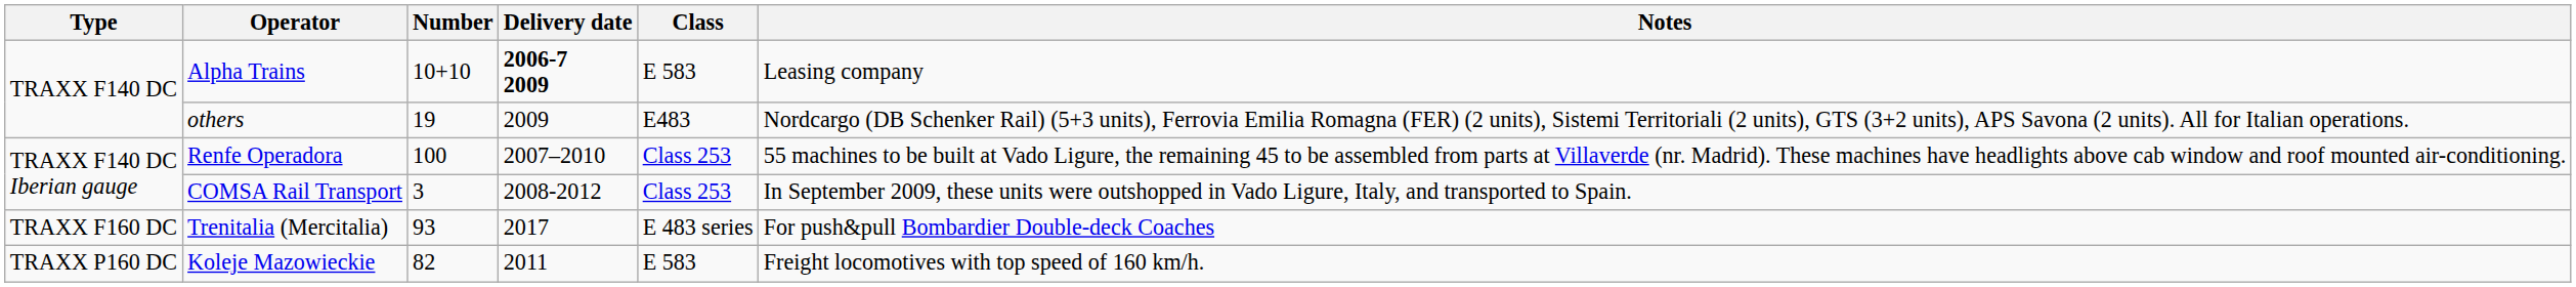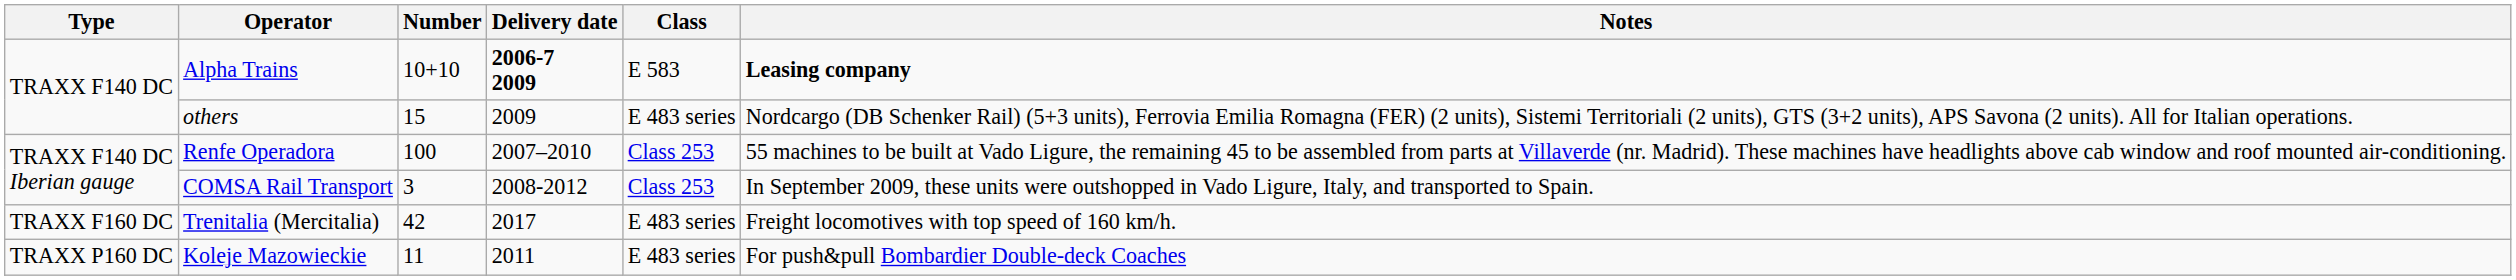Alpha Trains | Notes: normal -> bold
others | Number: 19 -> 15
others | Class: E483 -> E 483 series
Trenitalia (Mercitalia) | Number: 93 -> 42
Trenitalia (Mercitalia) | Notes: For push&pull Bombardier Double-deck Coaches -> Freight locomotives with top speed of 160 km/h.
Koleje Mazowieckie | Number: 82 -> 11
Koleje Mazowieckie | Class: E 583 -> E 483 series
Koleje Mazowieckie | Notes: Freight locomotives with top speed of 160 km/h. -> For push&pull Bombardier Double-deck Coaches
